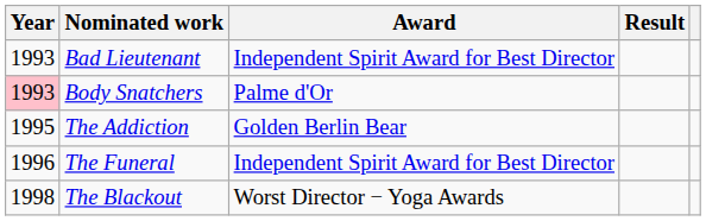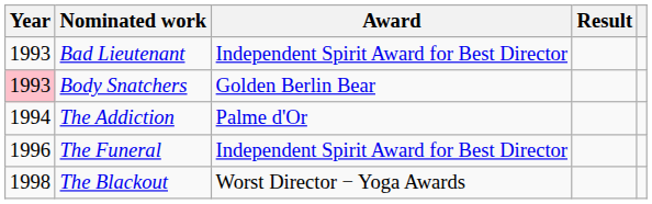Body Snatchers | Award: Palme d'Or -> Golden Berlin Bear
The Addiction | Year: 1995 -> 1994
The Addiction | Award: Golden Berlin Bear -> Palme d'Or
